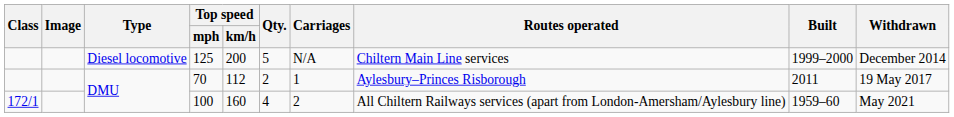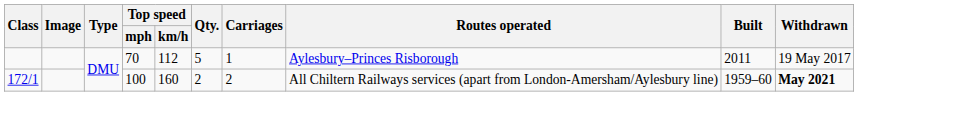- row: Diesel locomotive | 125 | 200 | 5 | N/A | Chiltern Main Line services | 1999–2000 | December 2014
70 | Qty.: 2 -> 5
100 | Qty.: 4 -> 2
100 | Withdrawn: normal -> bold
